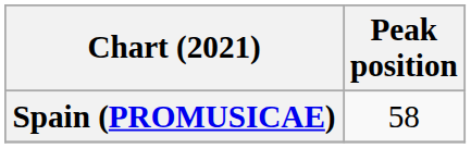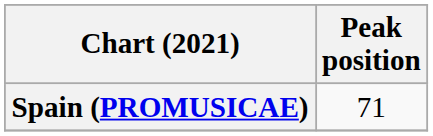Spain (PROMUSICAE) | Peak position: 58 -> 71
